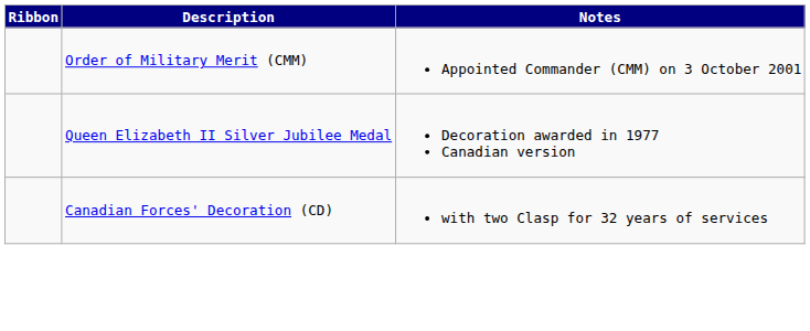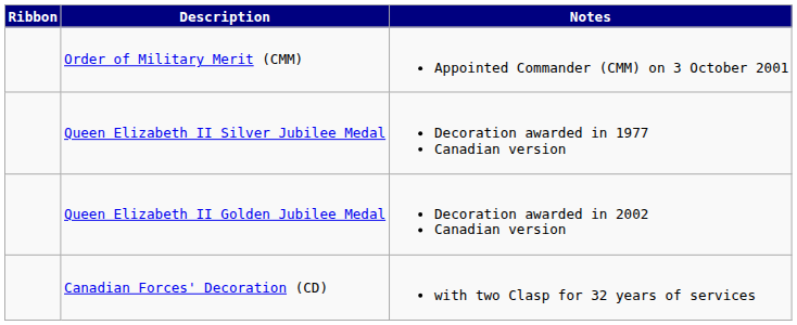+ row: Queen Elizabeth II Golden Jubilee Medal | Decoration awarded in 2002 Canadian version
